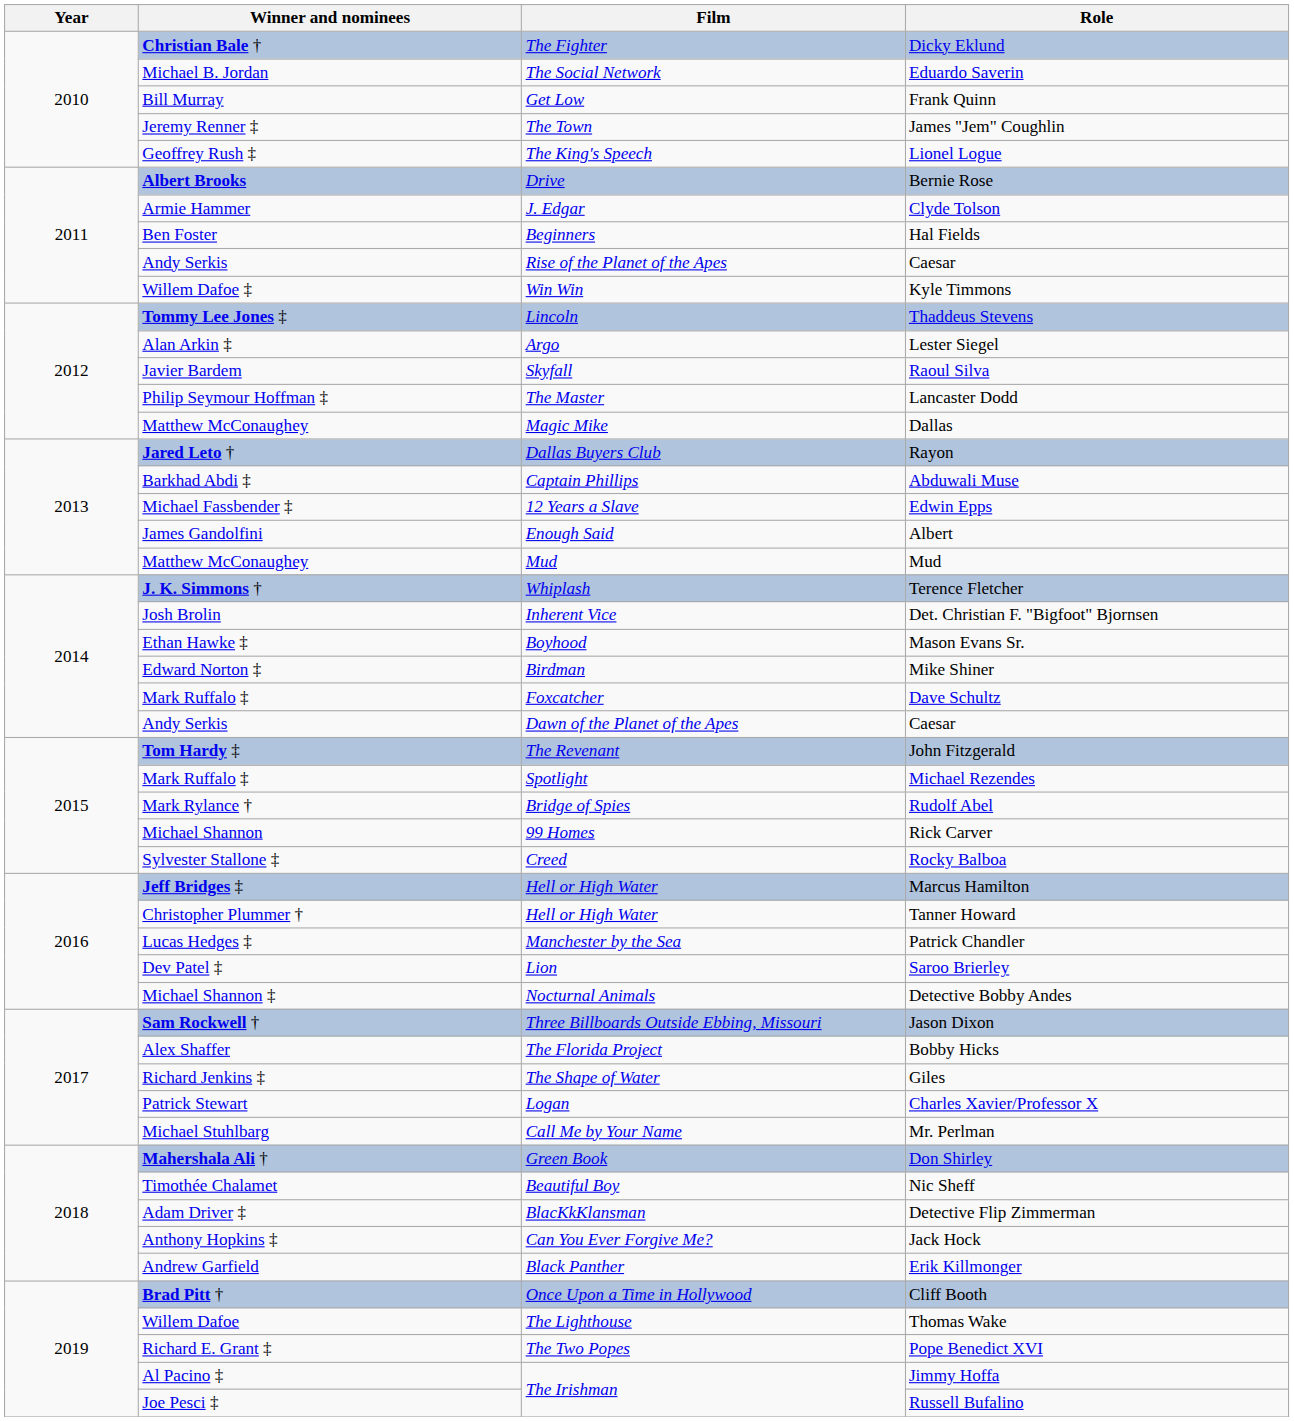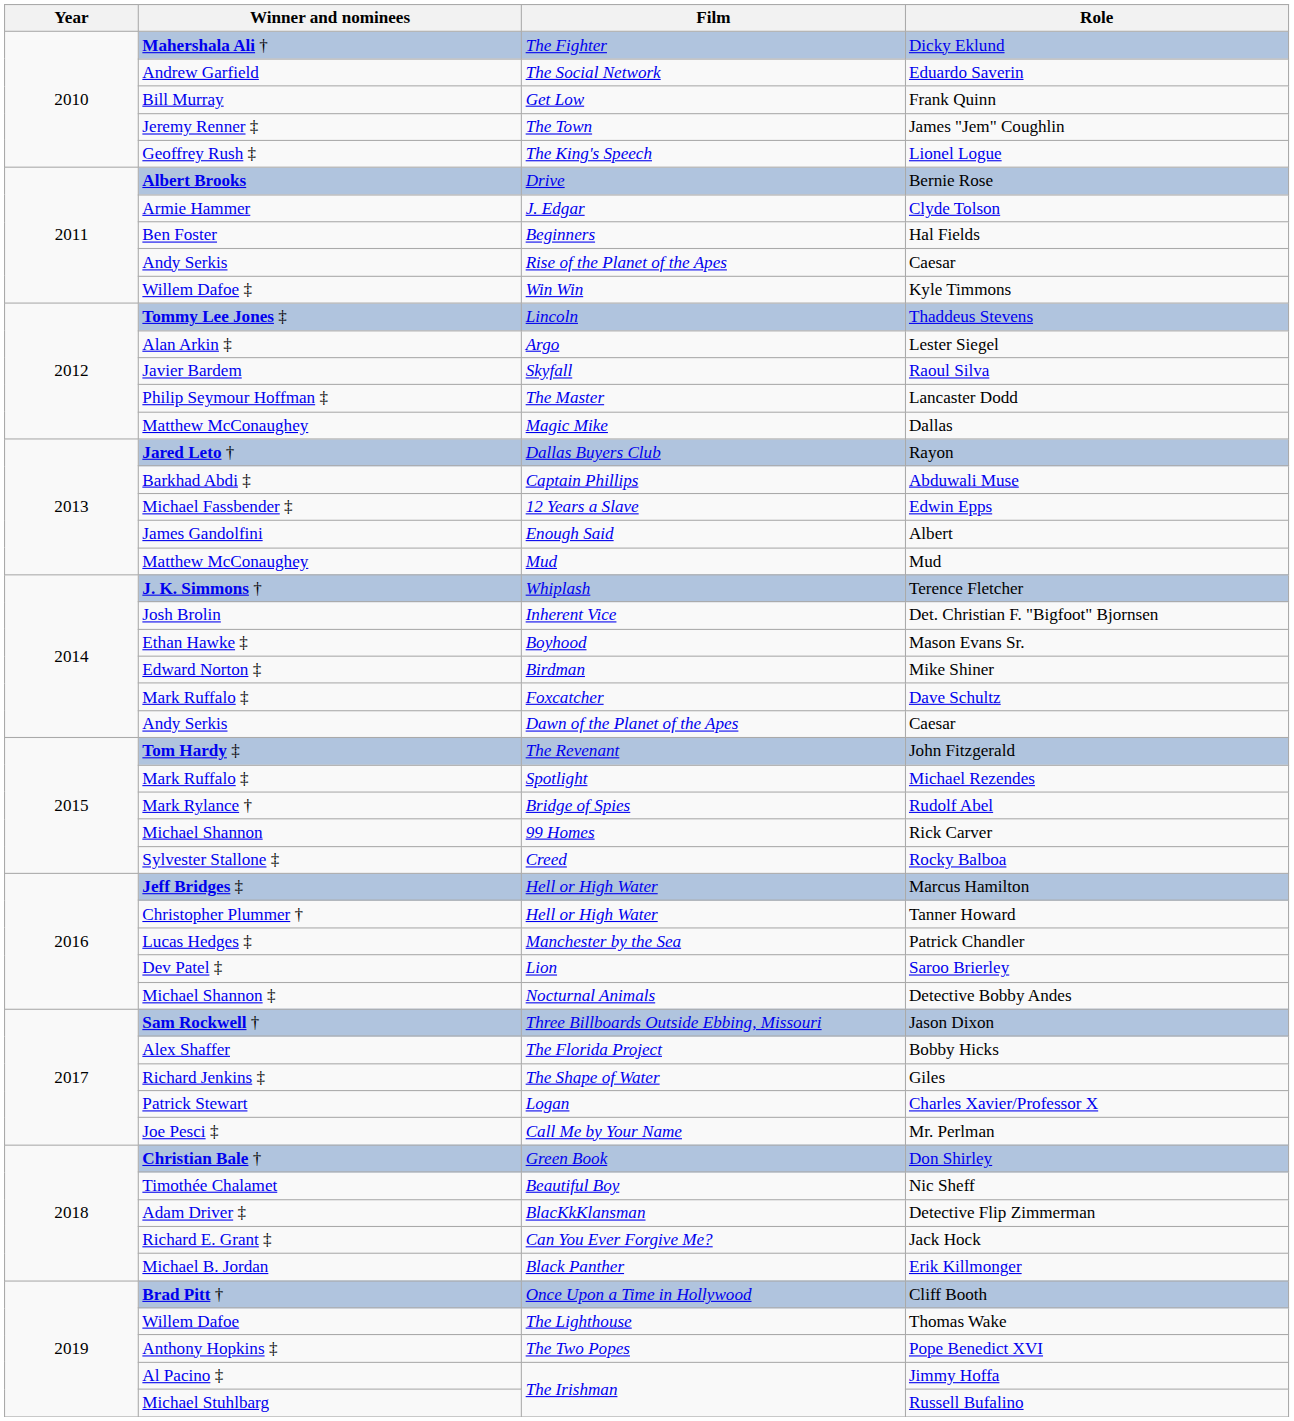Dicky Eklund | Winner and nominees: Christian Bale † -> Mahershala Ali †
Eduardo Saverin | Winner and nominees: Michael B. Jordan -> Andrew Garfield
Mr. Perlman | Winner and nominees: Michael Stuhlbarg -> Joe Pesci ‡
Don Shirley | Winner and nominees: Mahershala Ali † -> Christian Bale †
Jack Hock | Winner and nominees: Anthony Hopkins ‡ -> Richard E. Grant ‡
Erik Killmonger | Winner and nominees: Andrew Garfield -> Michael B. Jordan
Pope Benedict XVI | Winner and nominees: Richard E. Grant ‡ -> Anthony Hopkins ‡
Russell Bufalino | Winner and nominees: Joe Pesci ‡ -> Michael Stuhlbarg
